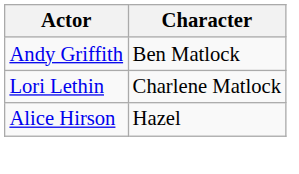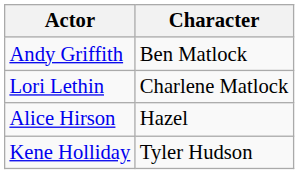+ row: Kene Holliday | Tyler Hudson
